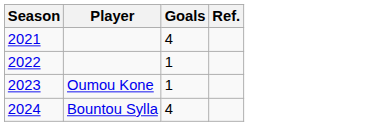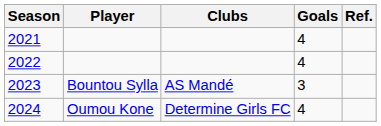+ column: Clubs | AS Mandé | Determine Girls FC
2022 | Goals: 1 -> 4
2023 | Player: Oumou Kone -> Bountou Sylla
2023 | Goals: 1 -> 3
2024 | Player: Bountou Sylla -> Oumou Kone
